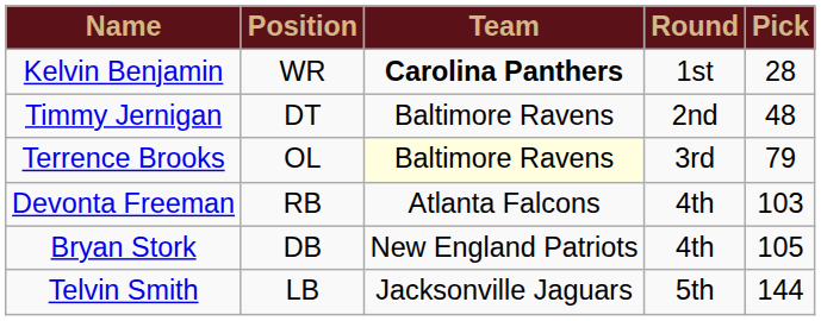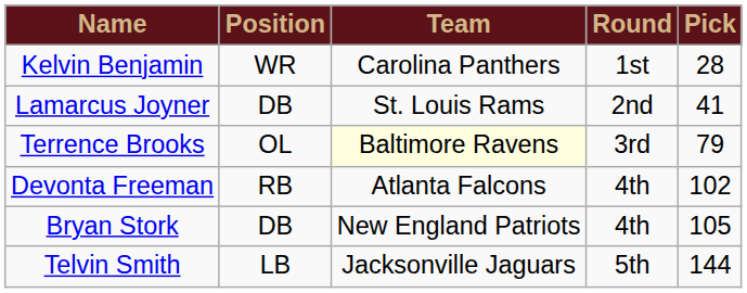Kelvin Benjamin | Team: bold -> normal
+ row: Lamarcus Joyner | DB | St. Louis Rams | 2nd | 41
- row: Timmy Jernigan | DT | Baltimore Ravens | 2nd | 48
Devonta Freeman | Pick: 103 -> 102
